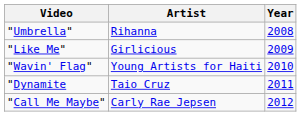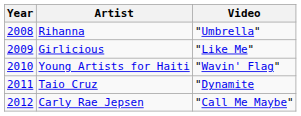columns swapped: Year <-> Video
